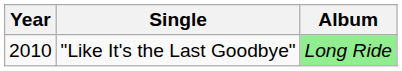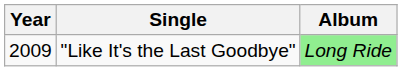"Like It's the Last Goodbye" | Year: 2010 -> 2009
